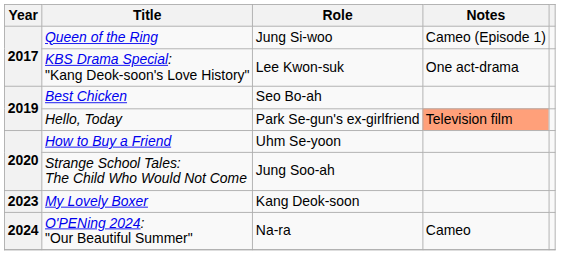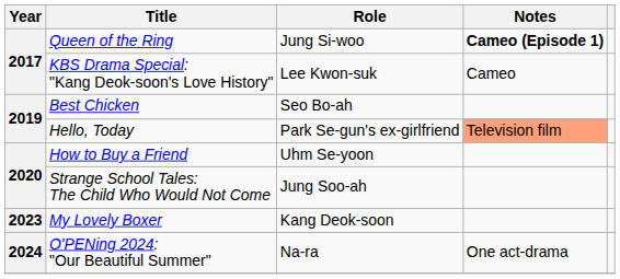Queen of the Ring | Notes: normal -> bold
KBS Drama Special: "Kang Deok-soon's Love History" | Notes: One act-drama -> Cameo
O'PENing 2024: "Our Beautiful Summer" | Notes: Cameo -> One act-drama
